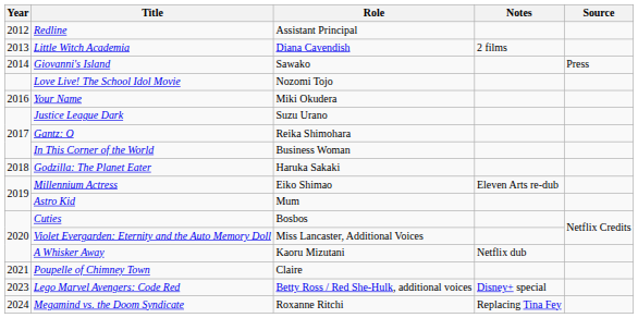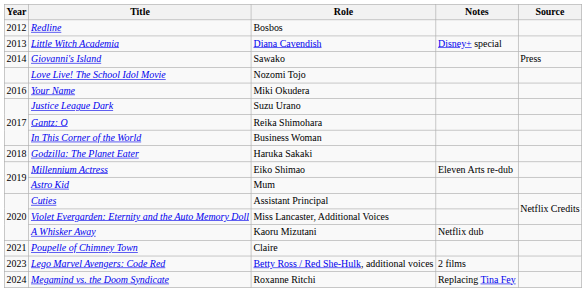Redline | Role: Assistant Principal -> Bosbos
Little Witch Academia | Notes: 2 films -> Disney+ special
Cuties | Role: Bosbos -> Assistant Principal
Lego Marvel Avengers: Code Red | Notes: Disney+ special -> 2 films
